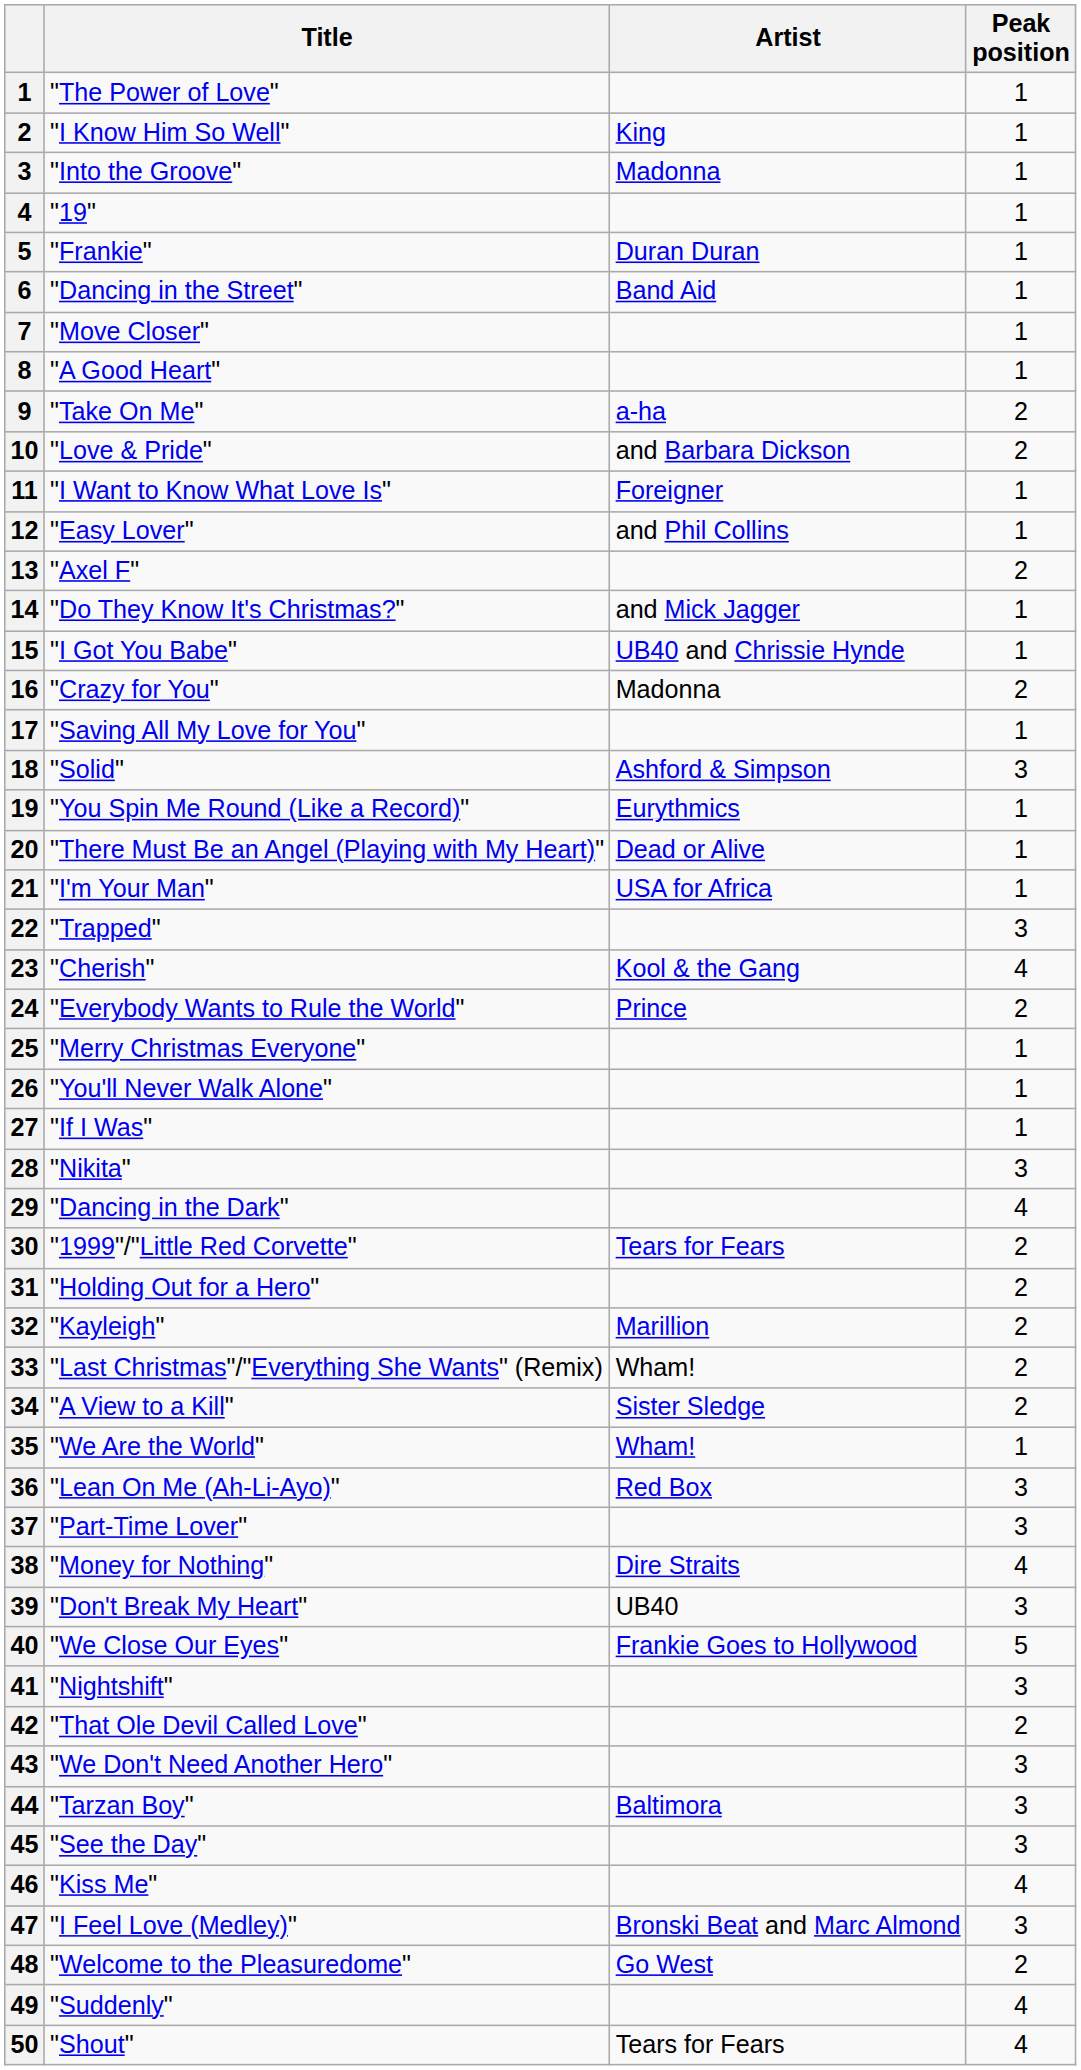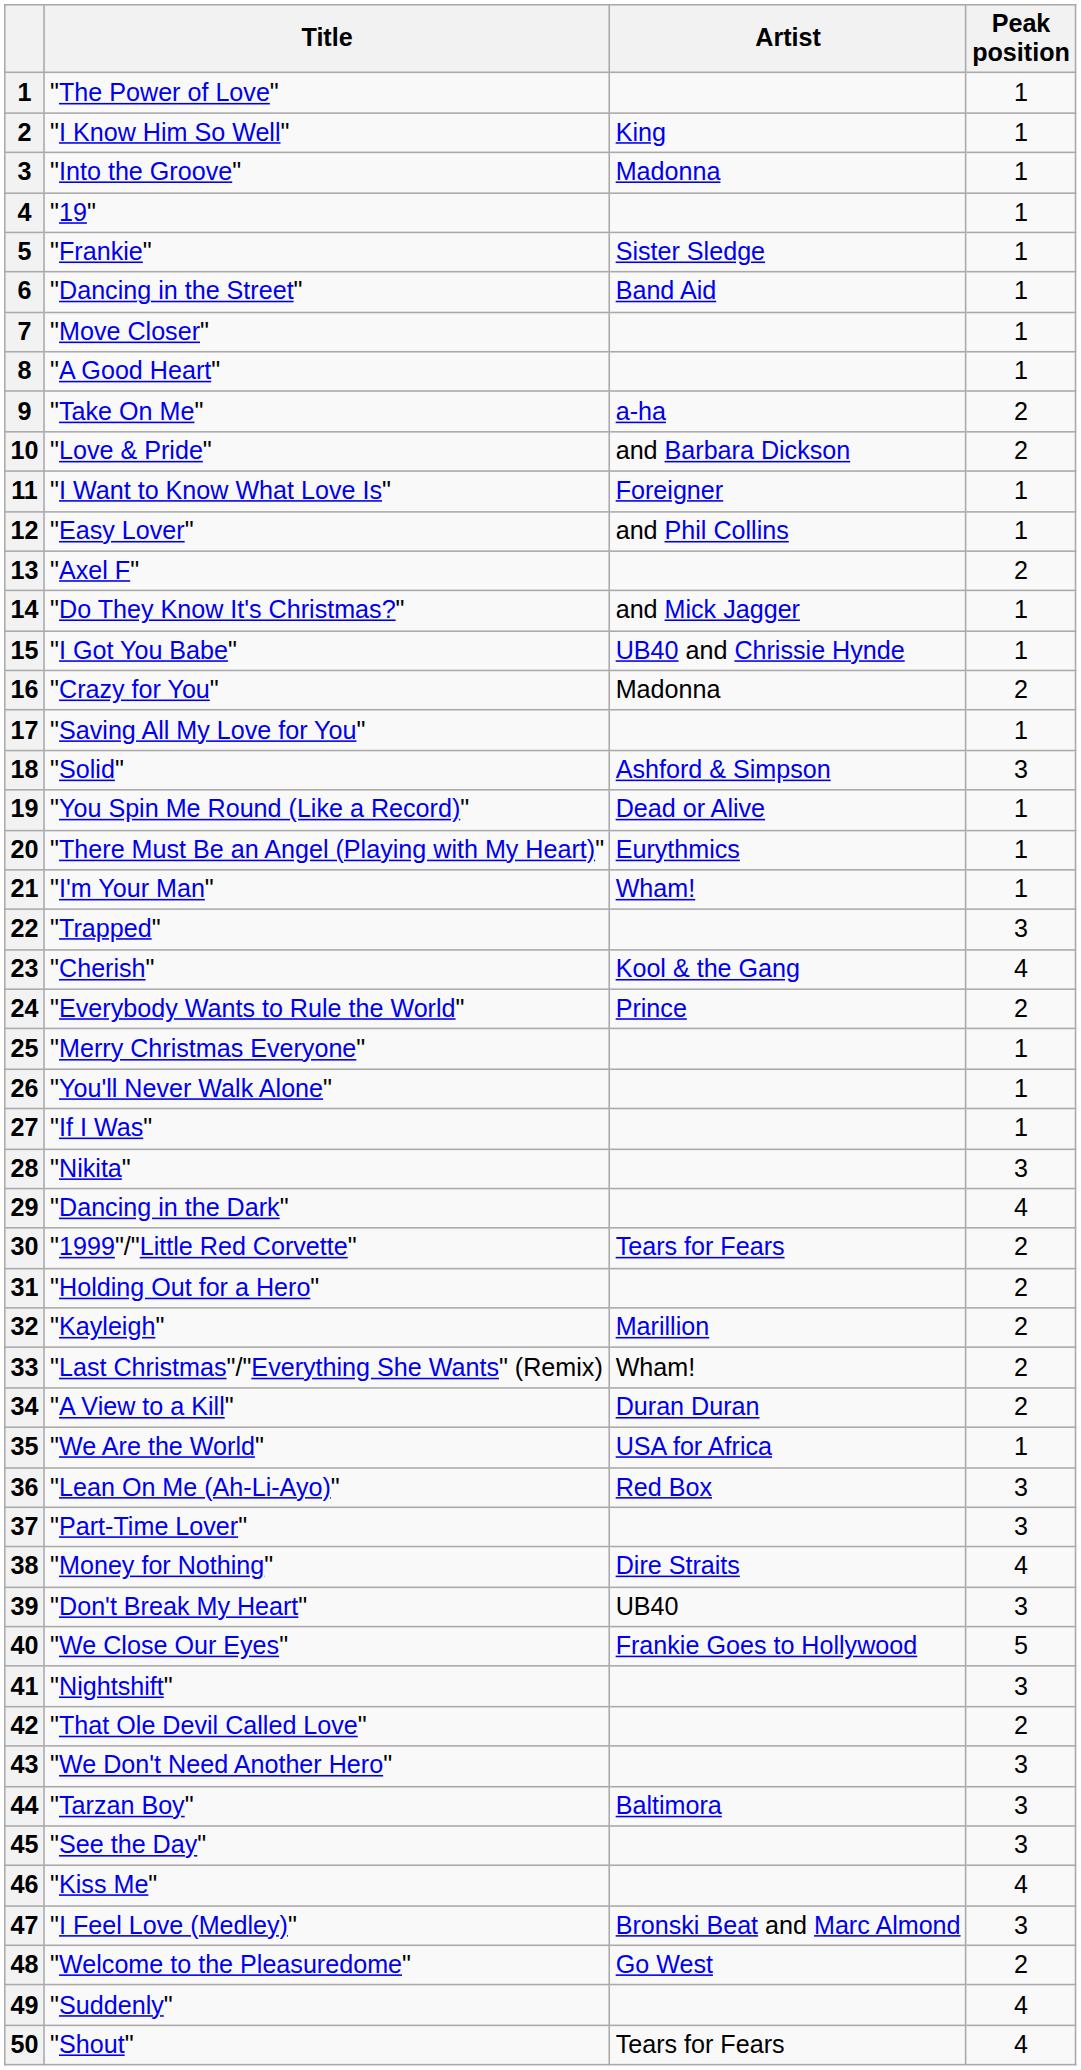"Frankie" | Artist: Duran Duran -> Sister Sledge
"You Spin Me Round (Like a Record)" | Artist: Eurythmics -> Dead or Alive
"There Must Be an Angel (Playing with My Heart)" | Artist: Dead or Alive -> Eurythmics
"I'm Your Man" | Artist: USA for Africa -> Wham!
"A View to a Kill" | Artist: Sister Sledge -> Duran Duran
"We Are the World" | Artist: Wham! -> USA for Africa
